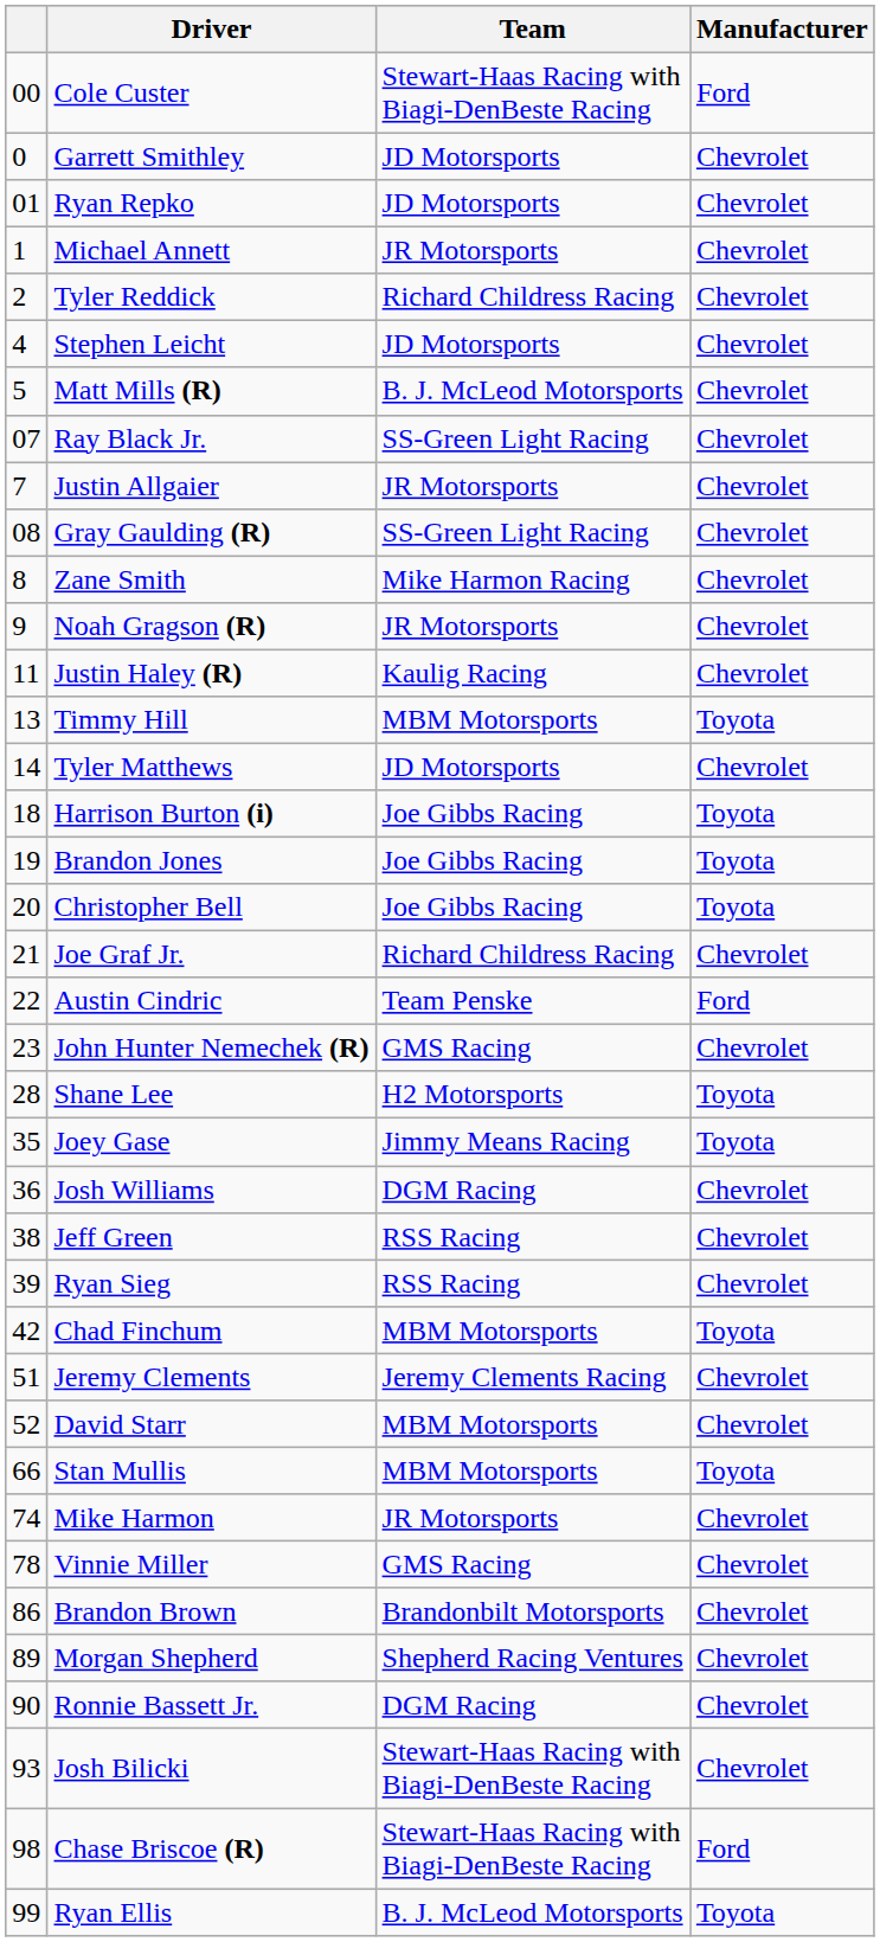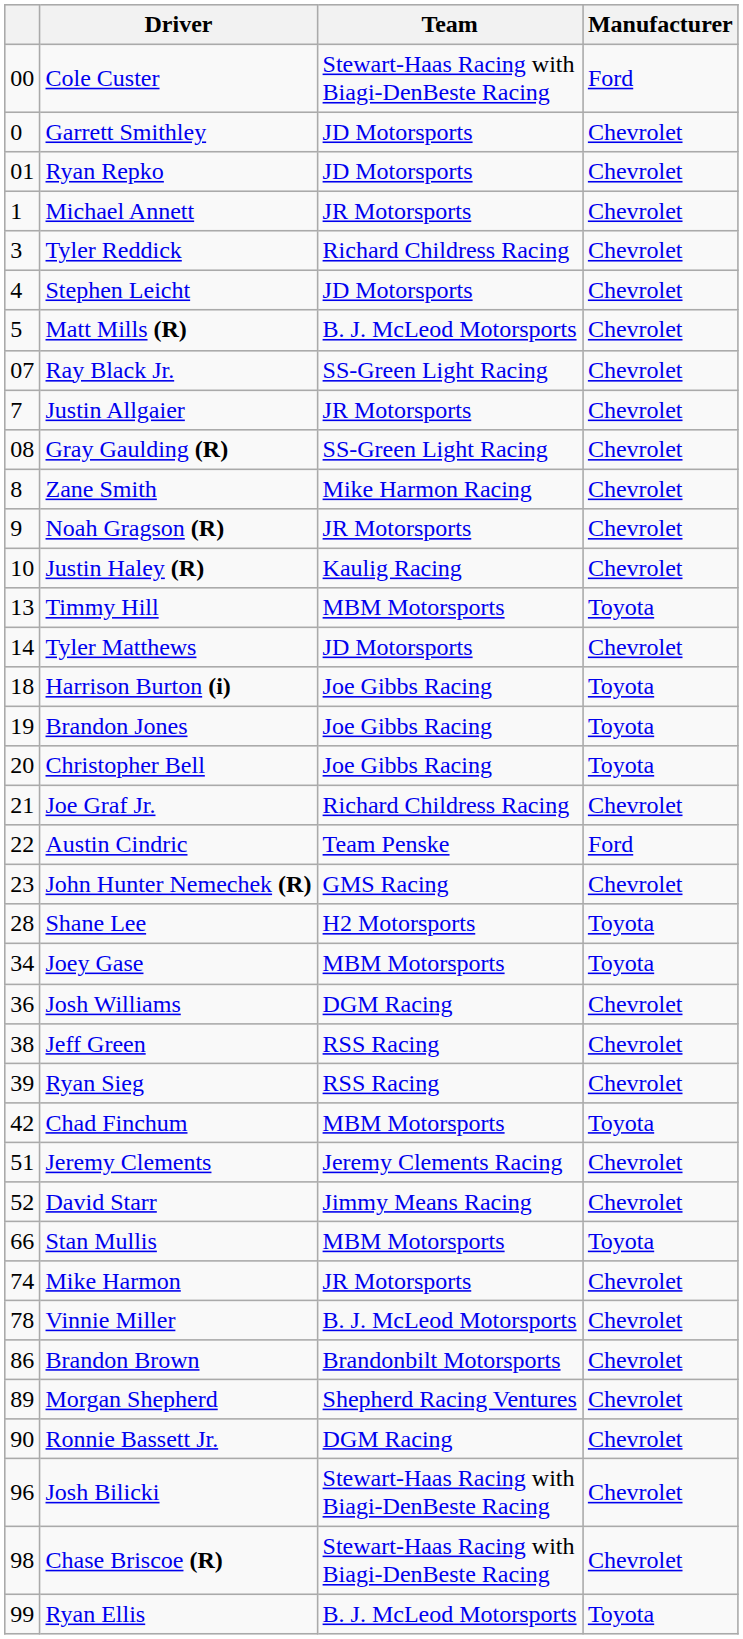Tyler Reddick | column 1: 2 -> 3
Justin Haley (R) | column 1: 11 -> 10
Joey Gase | column 1: 35 -> 34
Joey Gase | Team: Jimmy Means Racing -> MBM Motorsports
David Starr | Team: MBM Motorsports -> Jimmy Means Racing
Vinnie Miller | Team: GMS Racing -> B. J. McLeod Motorsports
Josh Bilicki | column 1: 93 -> 96
Chase Briscoe (R) | Manufacturer: Ford -> Chevrolet
